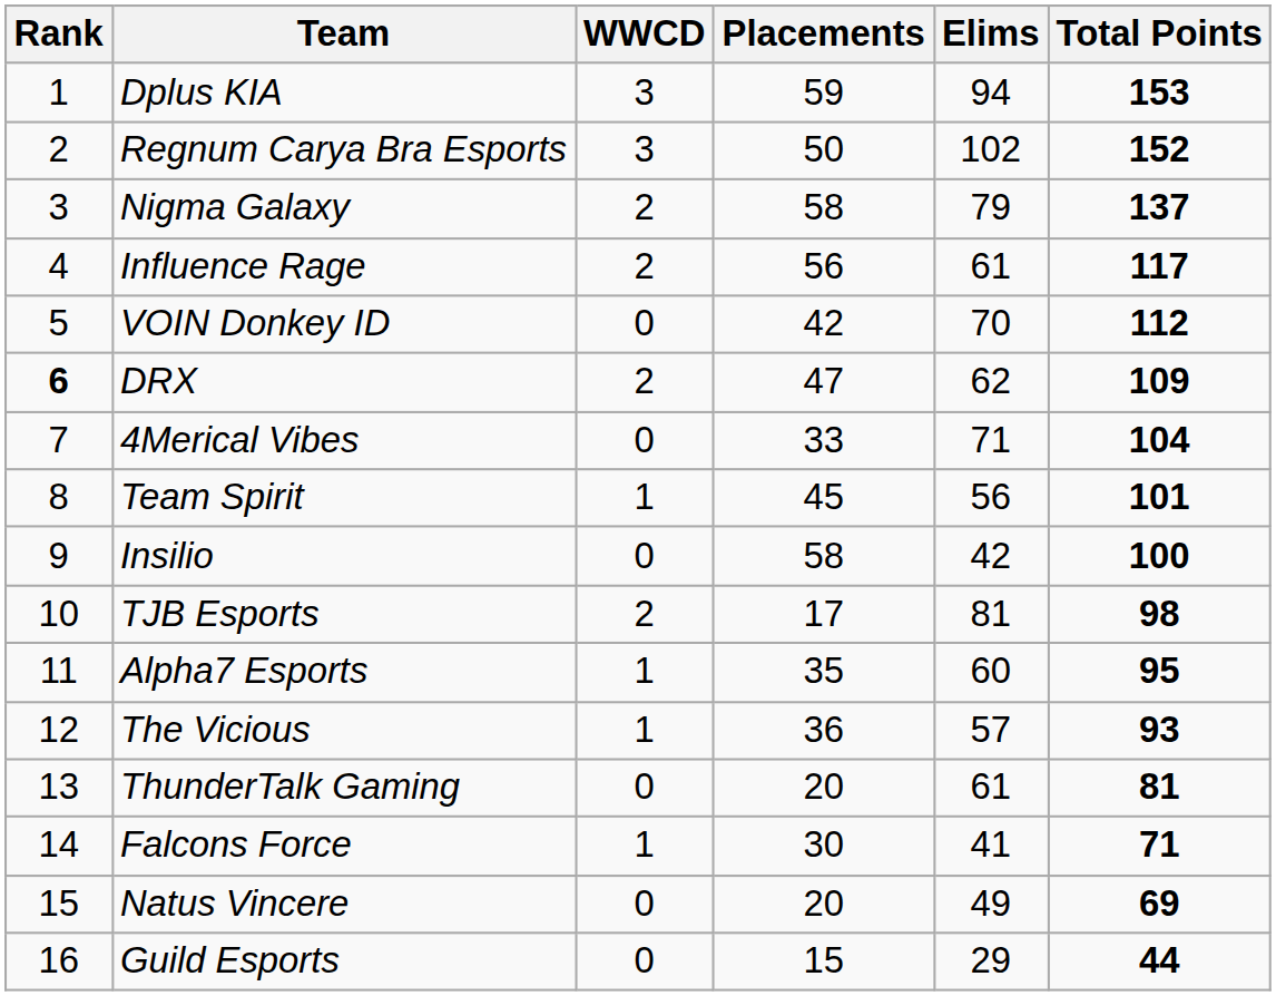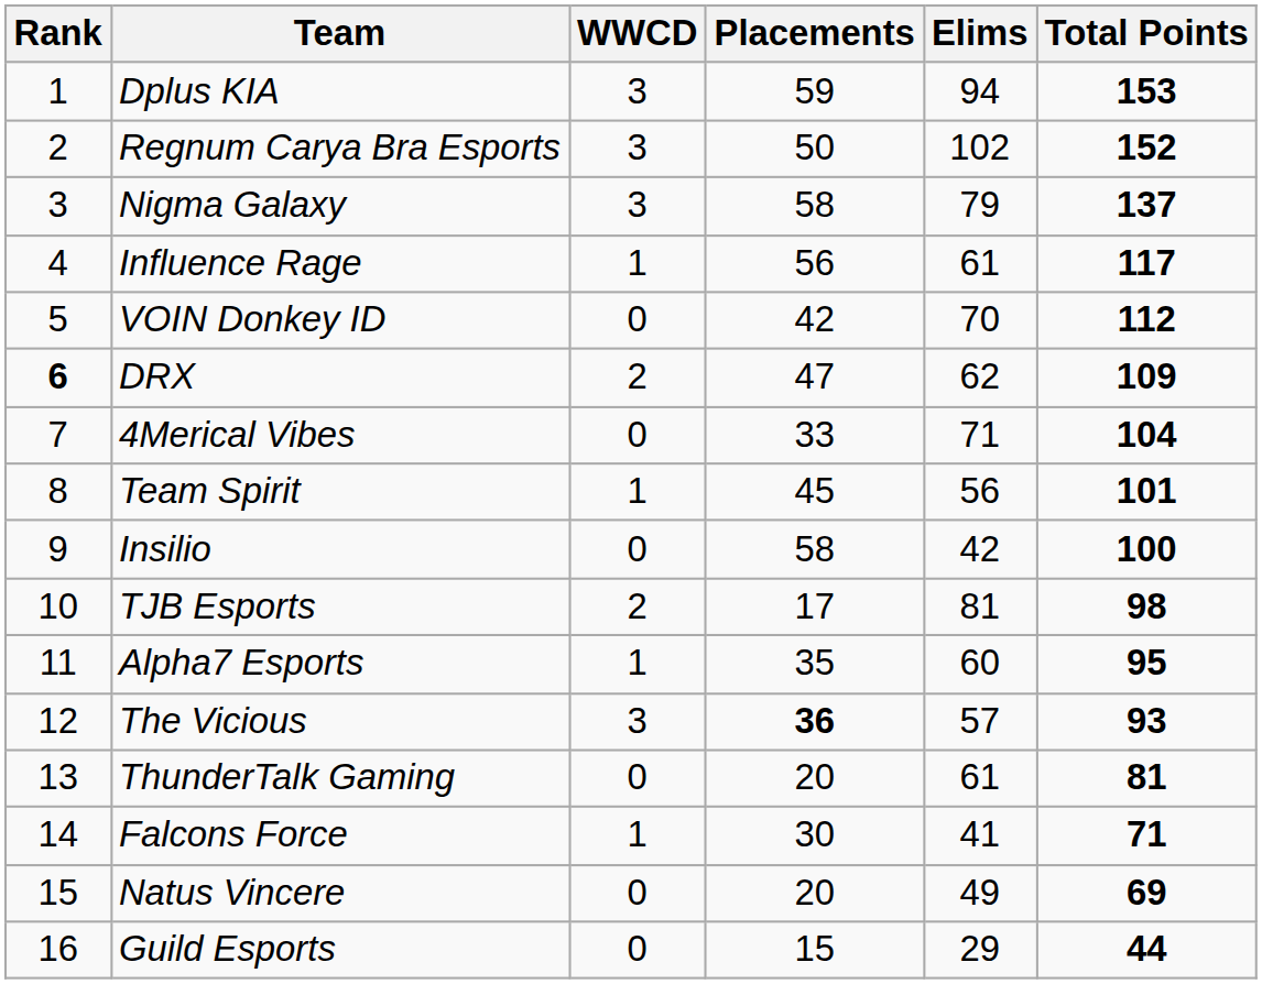Nigma Galaxy | WWCD: 2 -> 3
Influence Rage | WWCD: 2 -> 1
The Vicious | WWCD: 1 -> 3
The Vicious | Placements: normal -> bold
